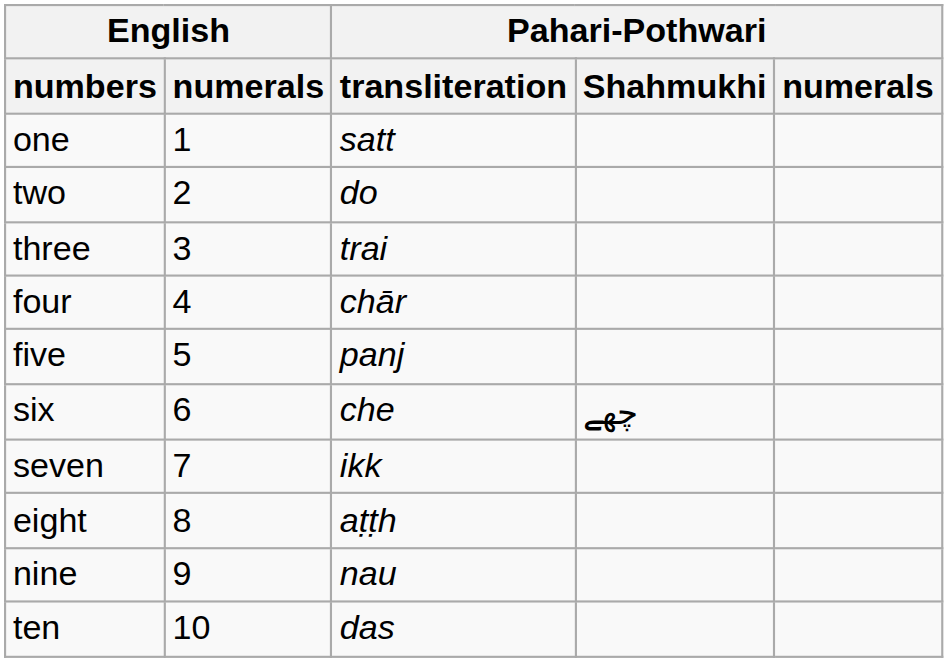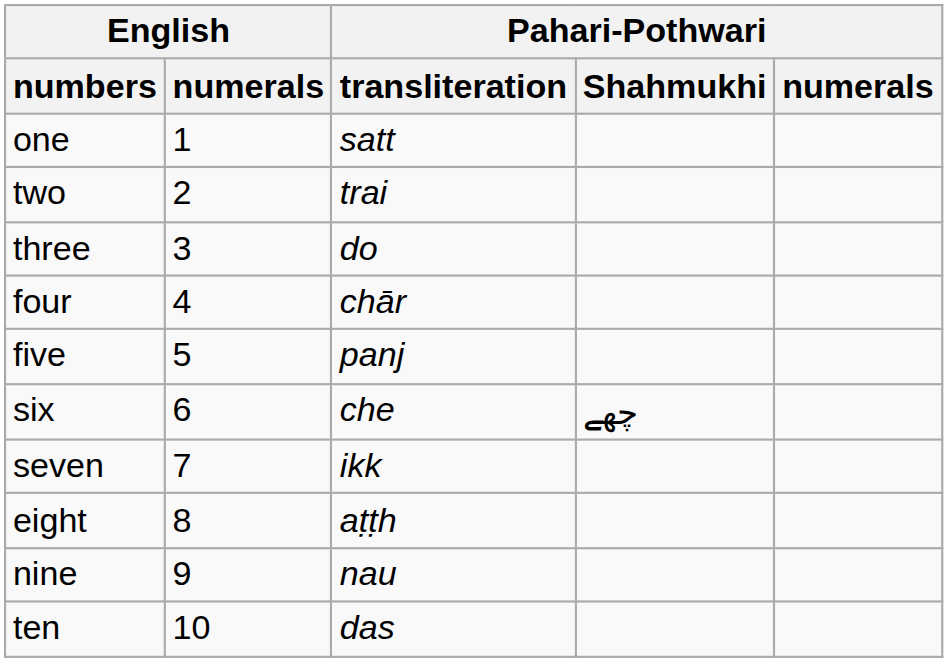two | Pahari-Pothwari / transliteration: do -> trai
three | Pahari-Pothwari / transliteration: trai -> do
